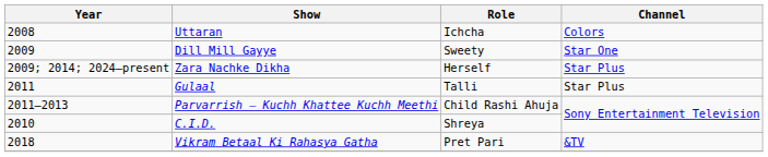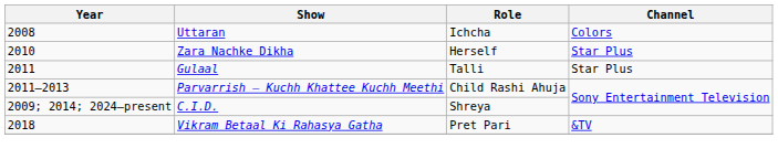- row: 2009 | Dill Mill Gayye | Sweety | Star One
Zara Nachke Dikha | Year: 2009; 2014; 2024–present -> 2010
C.I.D. | Year: 2010 -> 2009; 2014; 2024–present
